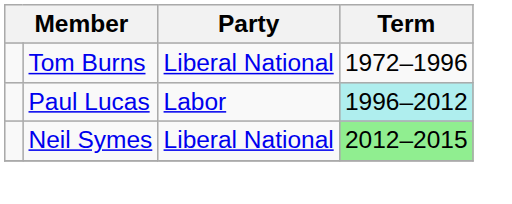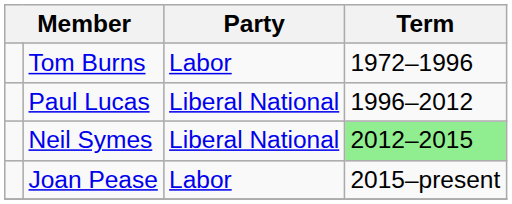Tom Burns | Party: Liberal National -> Labor
Paul Lucas | Party: Labor -> Liberal National
Paul Lucas | Term: paleturquoise background -> no background
+ row: Joan Pease | Labor | 2015–present
